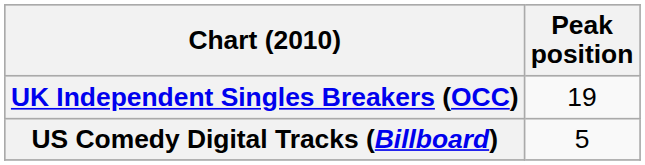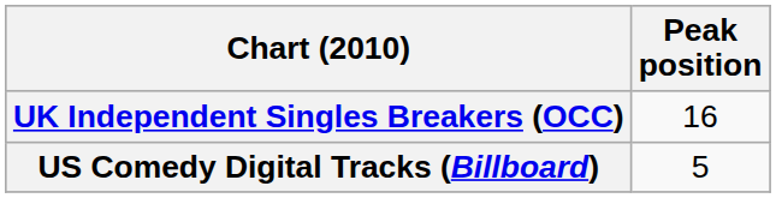UK Independent Singles Breakers (OCC) | Peak position: 19 -> 16
